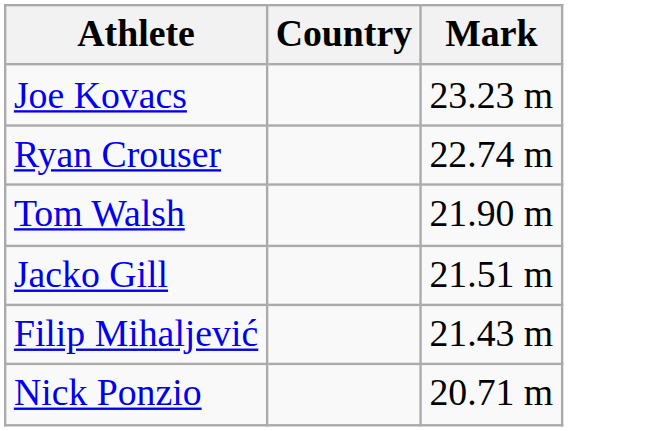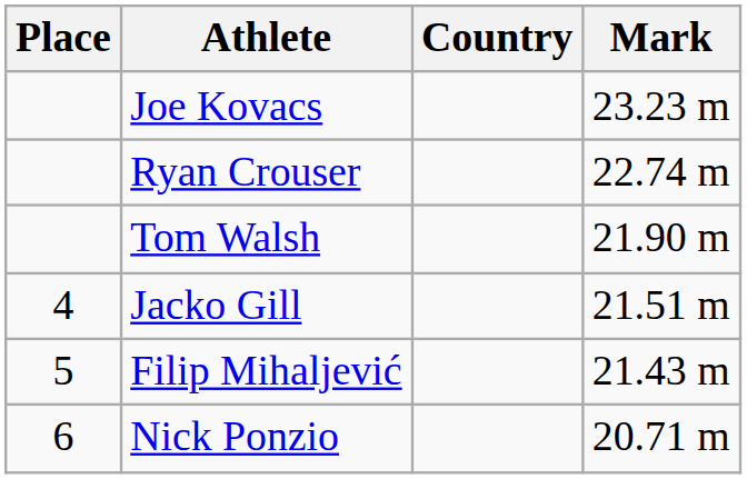+ column: Place | 4 | 5 | 6
